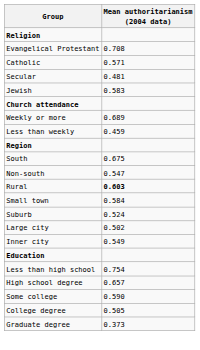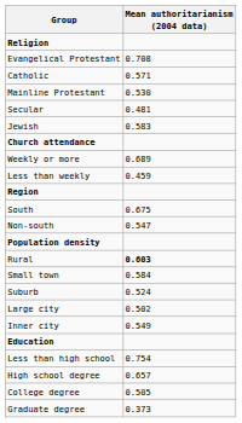+ row: Mainline Protestant | 0.530
+ row: Population density
- row: Some college | 0.590
